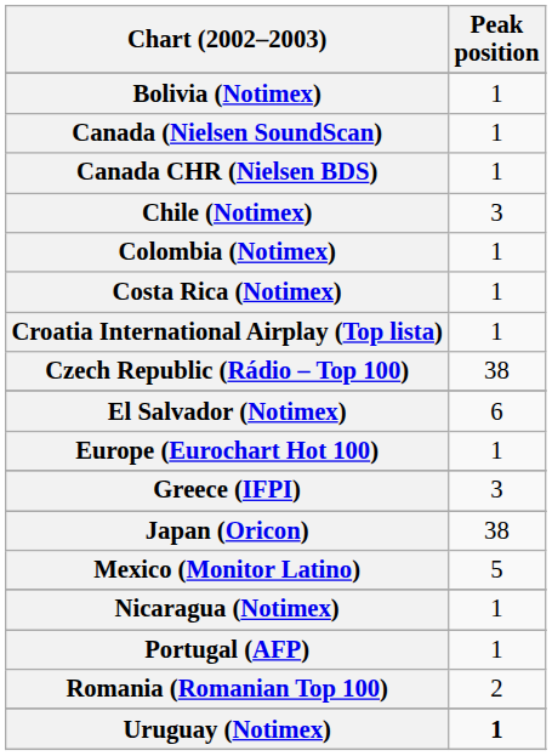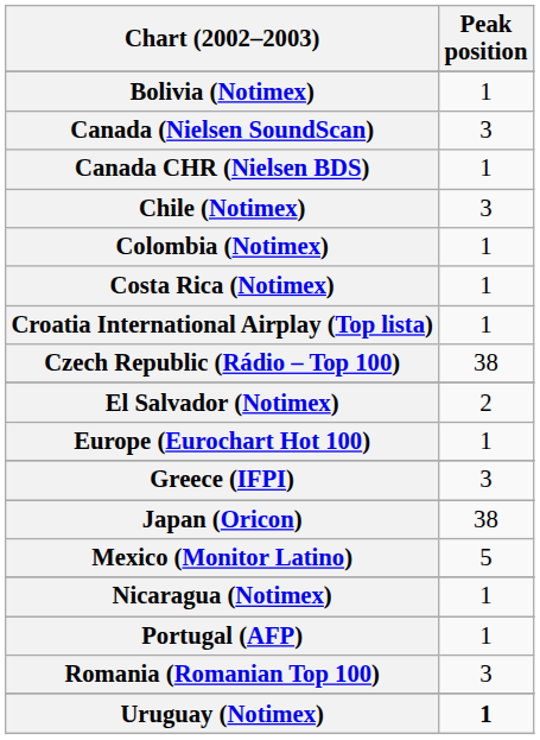Canada (Nielsen SoundScan) | Peak position: 1 -> 3
El Salvador (Notimex) | Peak position: 6 -> 2
Romania (Romanian Top 100) | Peak position: 2 -> 3
